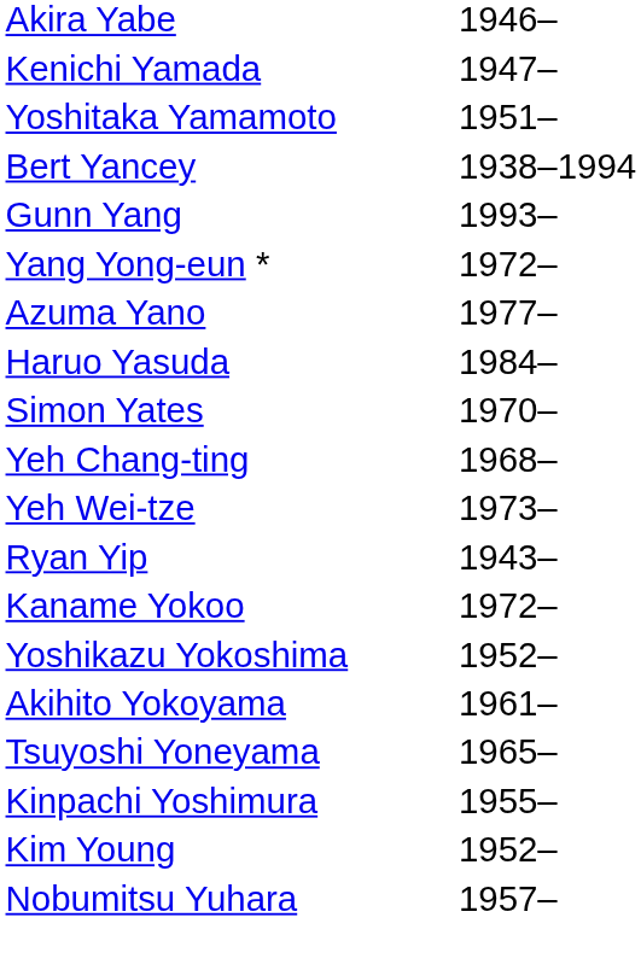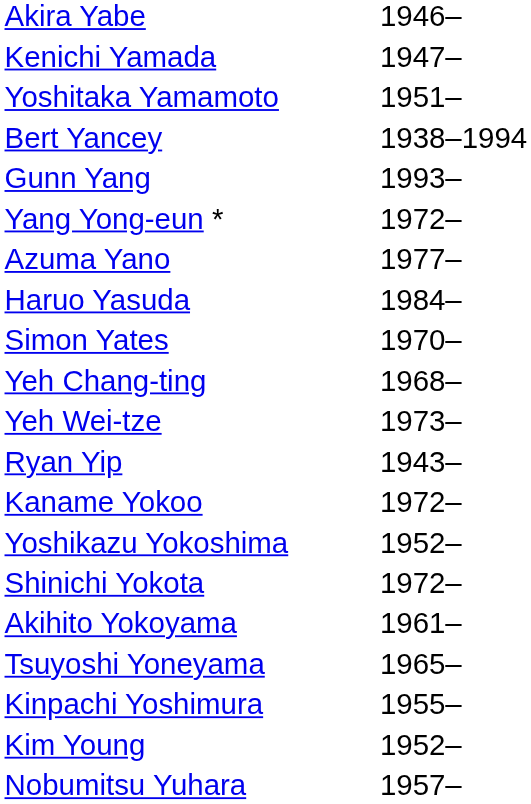+ row: Shinichi Yokota | 1972–
